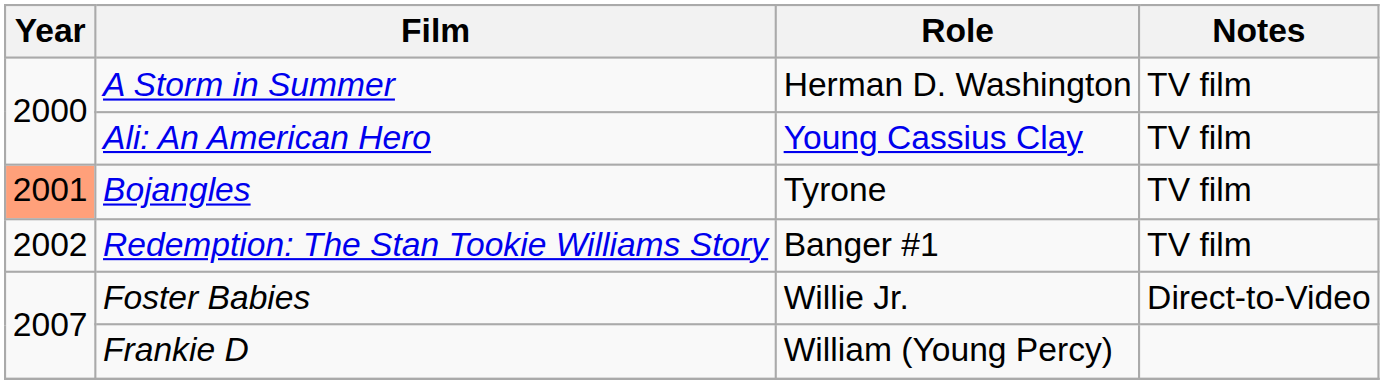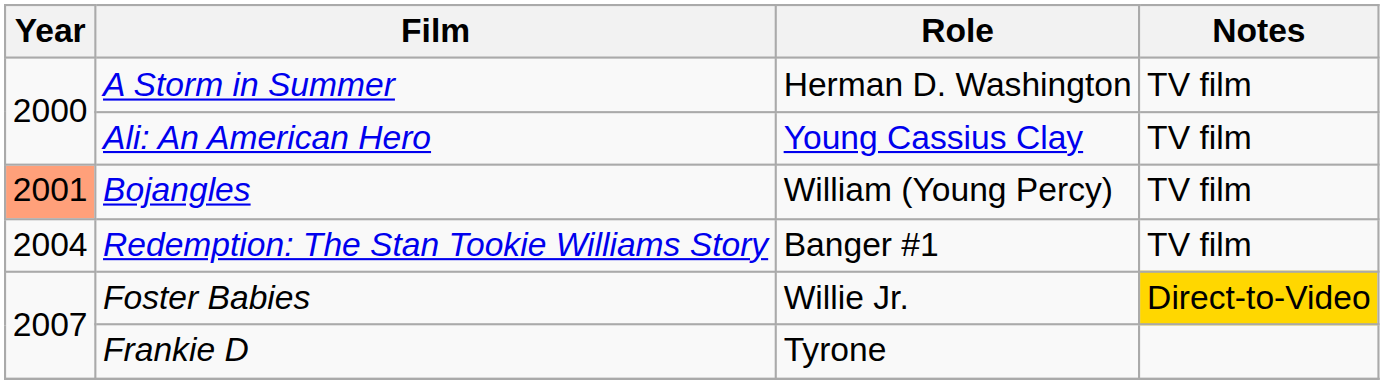Bojangles | Role: Tyrone -> William (Young Percy)
Redemption: The Stan Tookie Williams Story | Year: 2002 -> 2004
Foster Babies | Notes: no background -> gold background
Frankie D | Role: William (Young Percy) -> Tyrone
